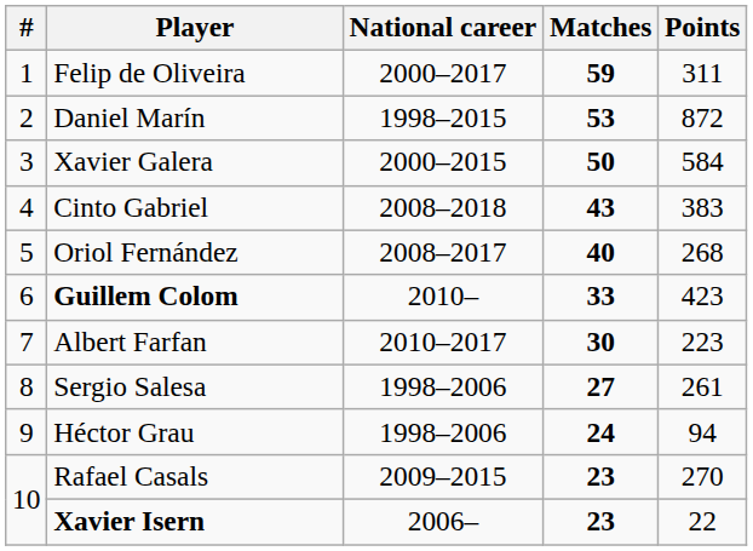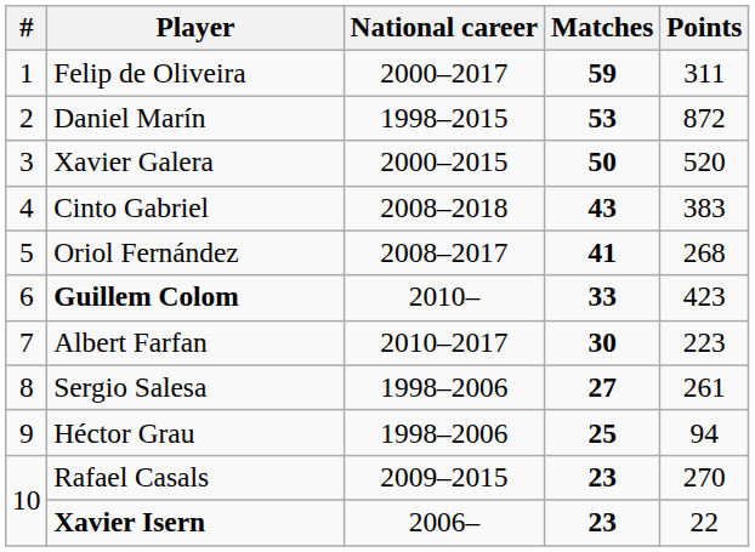Xavier Galera | Points: 584 -> 520
Oriol Fernández | Matches: 40 -> 41
Héctor Grau | Matches: 24 -> 25
